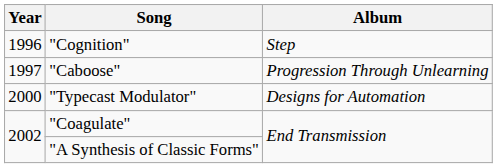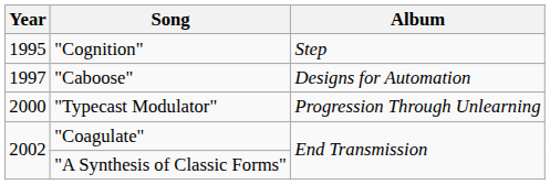"Cognition" | Year: 1996 -> 1995
"Caboose" | Album: Progression Through Unlearning -> Designs for Automation
"Typecast Modulator" | Album: Designs for Automation -> Progression Through Unlearning
